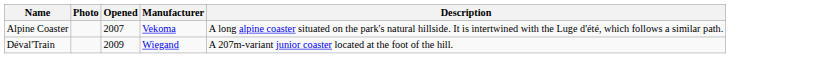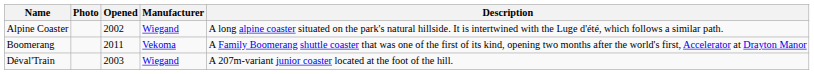Alpine Coaster | Opened: 2007 -> 2002
Alpine Coaster | Manufacturer: Vekoma -> Wiegand
+ row: Boomerang | 2011 | Vekoma | A Family Boomerang shuttle coaster that was one of the first of its kind, opening two months after the world's first, Accelerator at Drayton Manor
Déval'Train | Opened: 2009 -> 2003
